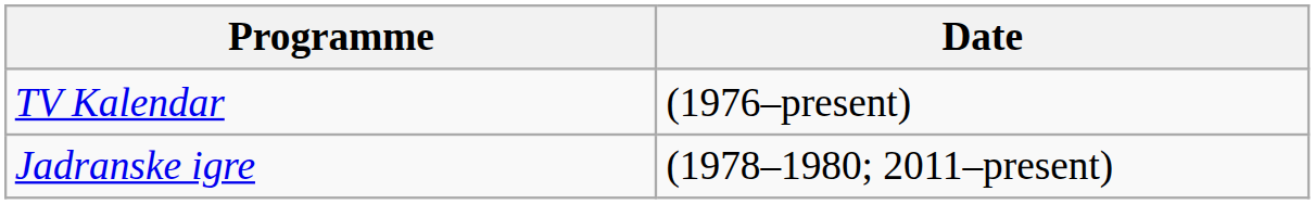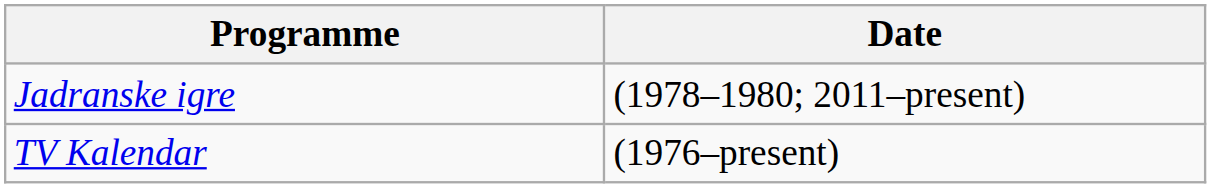rows swapped: TV Kalendar <-> Jadranske igre
